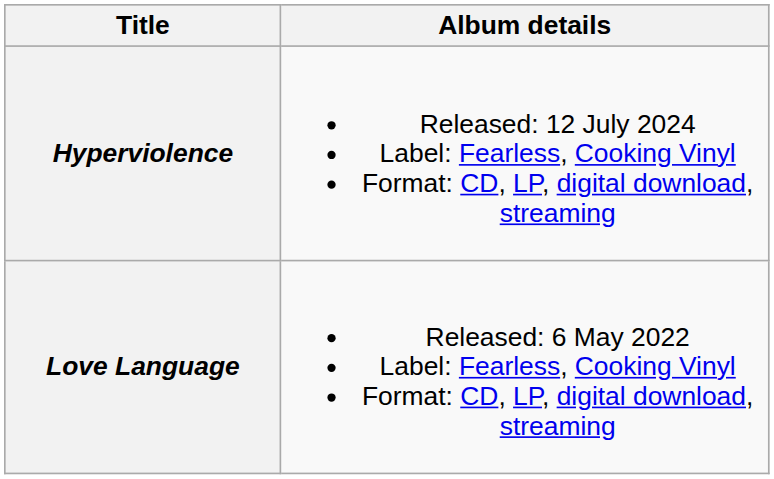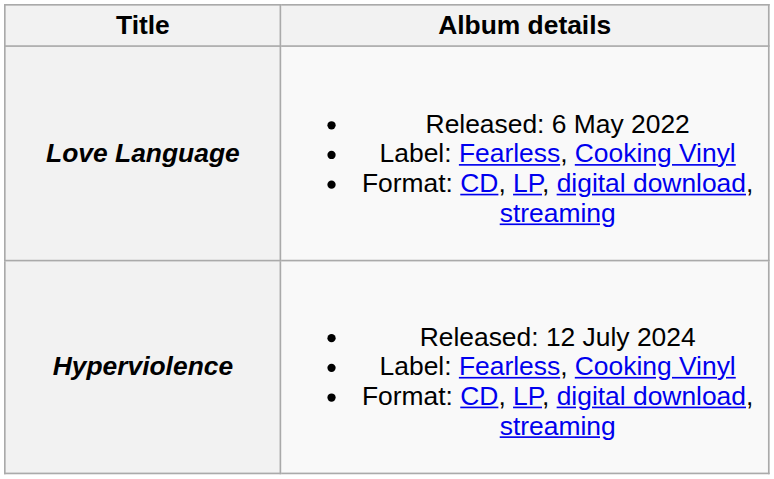rows swapped: Love Language <-> Hyperviolence
